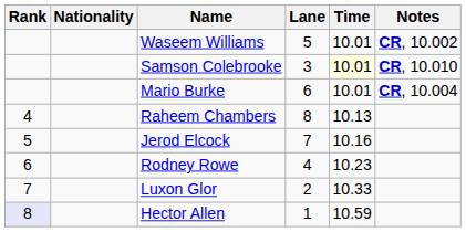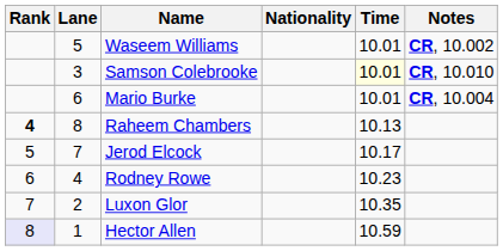columns swapped: Lane <-> Nationality
Raheem Chambers | Rank: normal -> bold
Jerod Elcock | Time: 10.16 -> 10.17
Luxon Glor | Time: 10.33 -> 10.35
